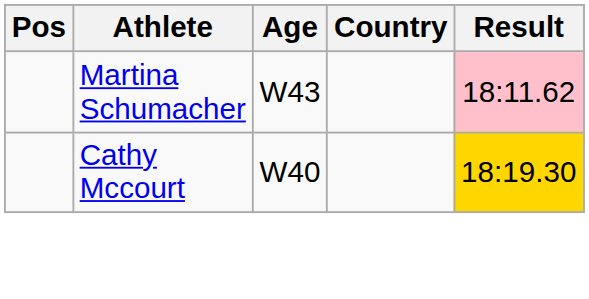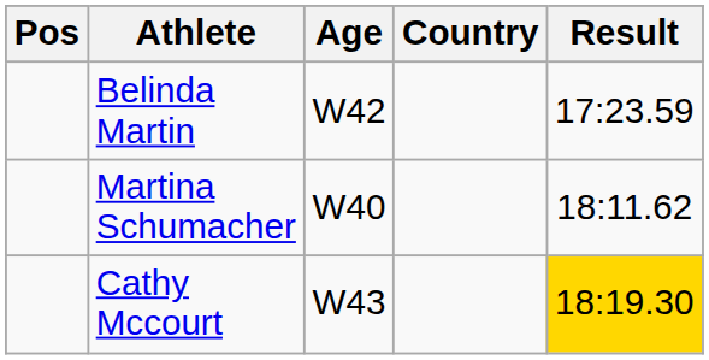+ row: Belinda Martin | W42 | 17:23.59
Martina Schumacher | Age: W43 -> W40
Martina Schumacher | Result: pink background -> no background
Cathy Mccourt | Age: W40 -> W43
